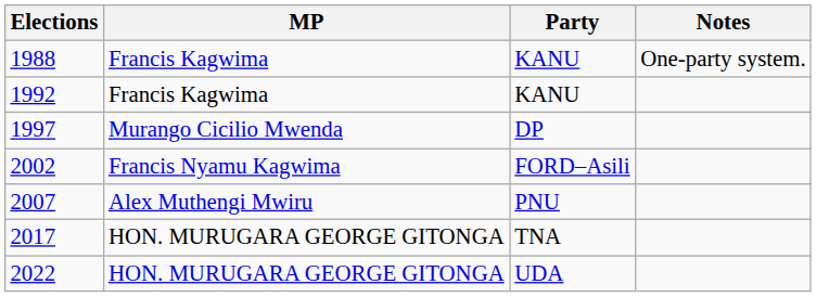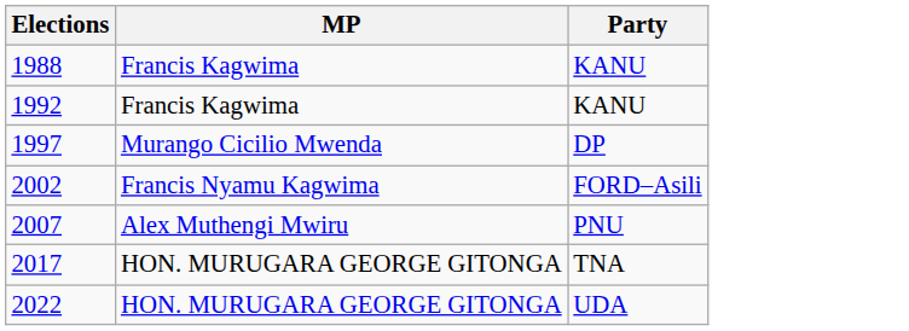- column: Notes | One-party system.
